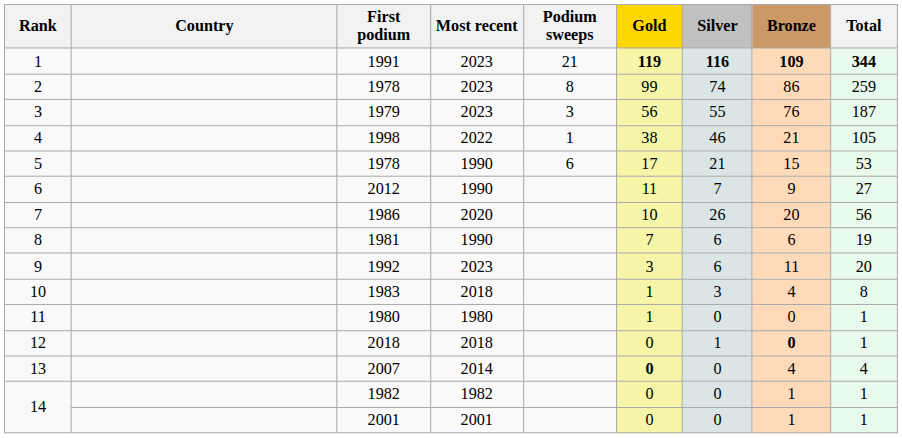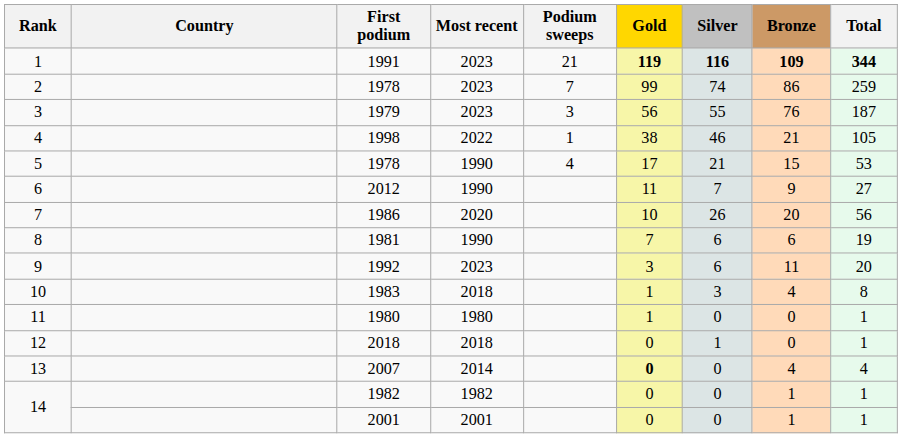2 | Podium sweeps: 8 -> 7
5 | Podium sweeps: 6 -> 4
12 | Bronze: bold -> normal
